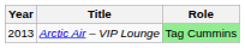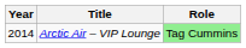Arctic Air – VIP Lounge | Year: 2013 -> 2014
